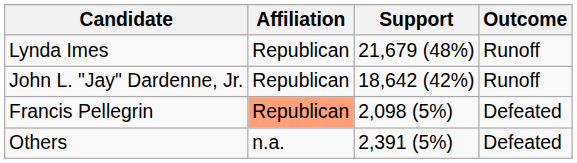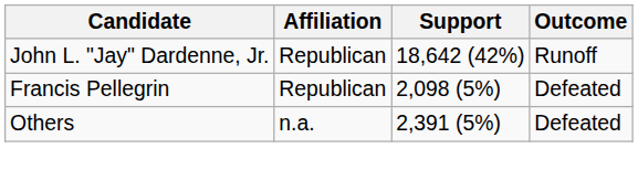- row: Lynda Imes | Republican | 21,679 (48%) | Runoff
Francis Pellegrin | Affiliation: lightsalmon background -> no background
